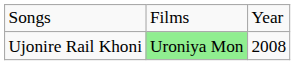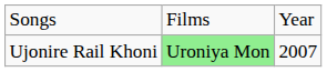Ujonire Rail Khoni | column 3: 2008 -> 2007
